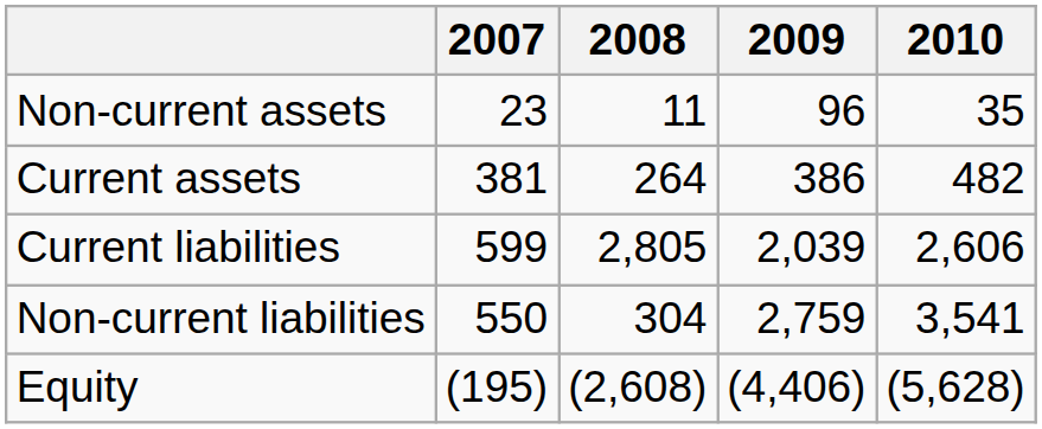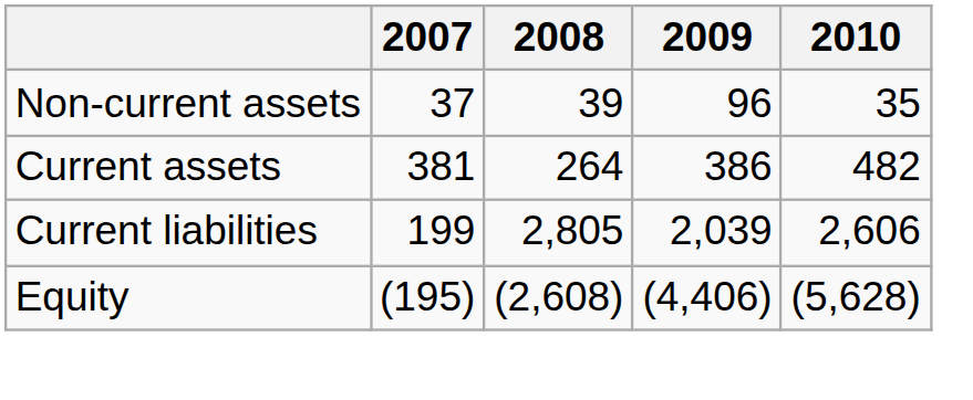Non-current assets | 2007: 23 -> 37
Non-current assets | 2008: 11 -> 39
Current liabilities | 2007: 599 -> 199
- row: Non-current liabilities | 550 | 304 | 2,759 | 3,541
